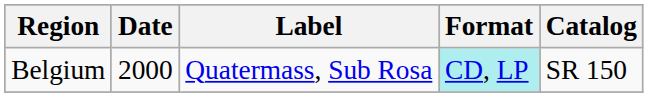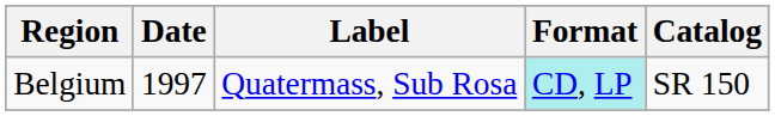Belgium | Date: 2000 -> 1997
